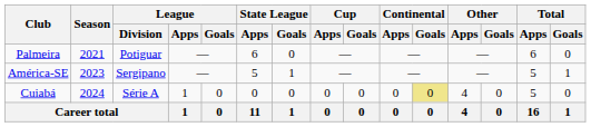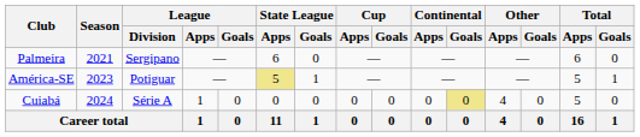Palmeira | League / Division: Potiguar -> Sergipano
América-SE | League / Division: Sergipano -> Potiguar
América-SE | State League / Apps: no background -> khaki background
